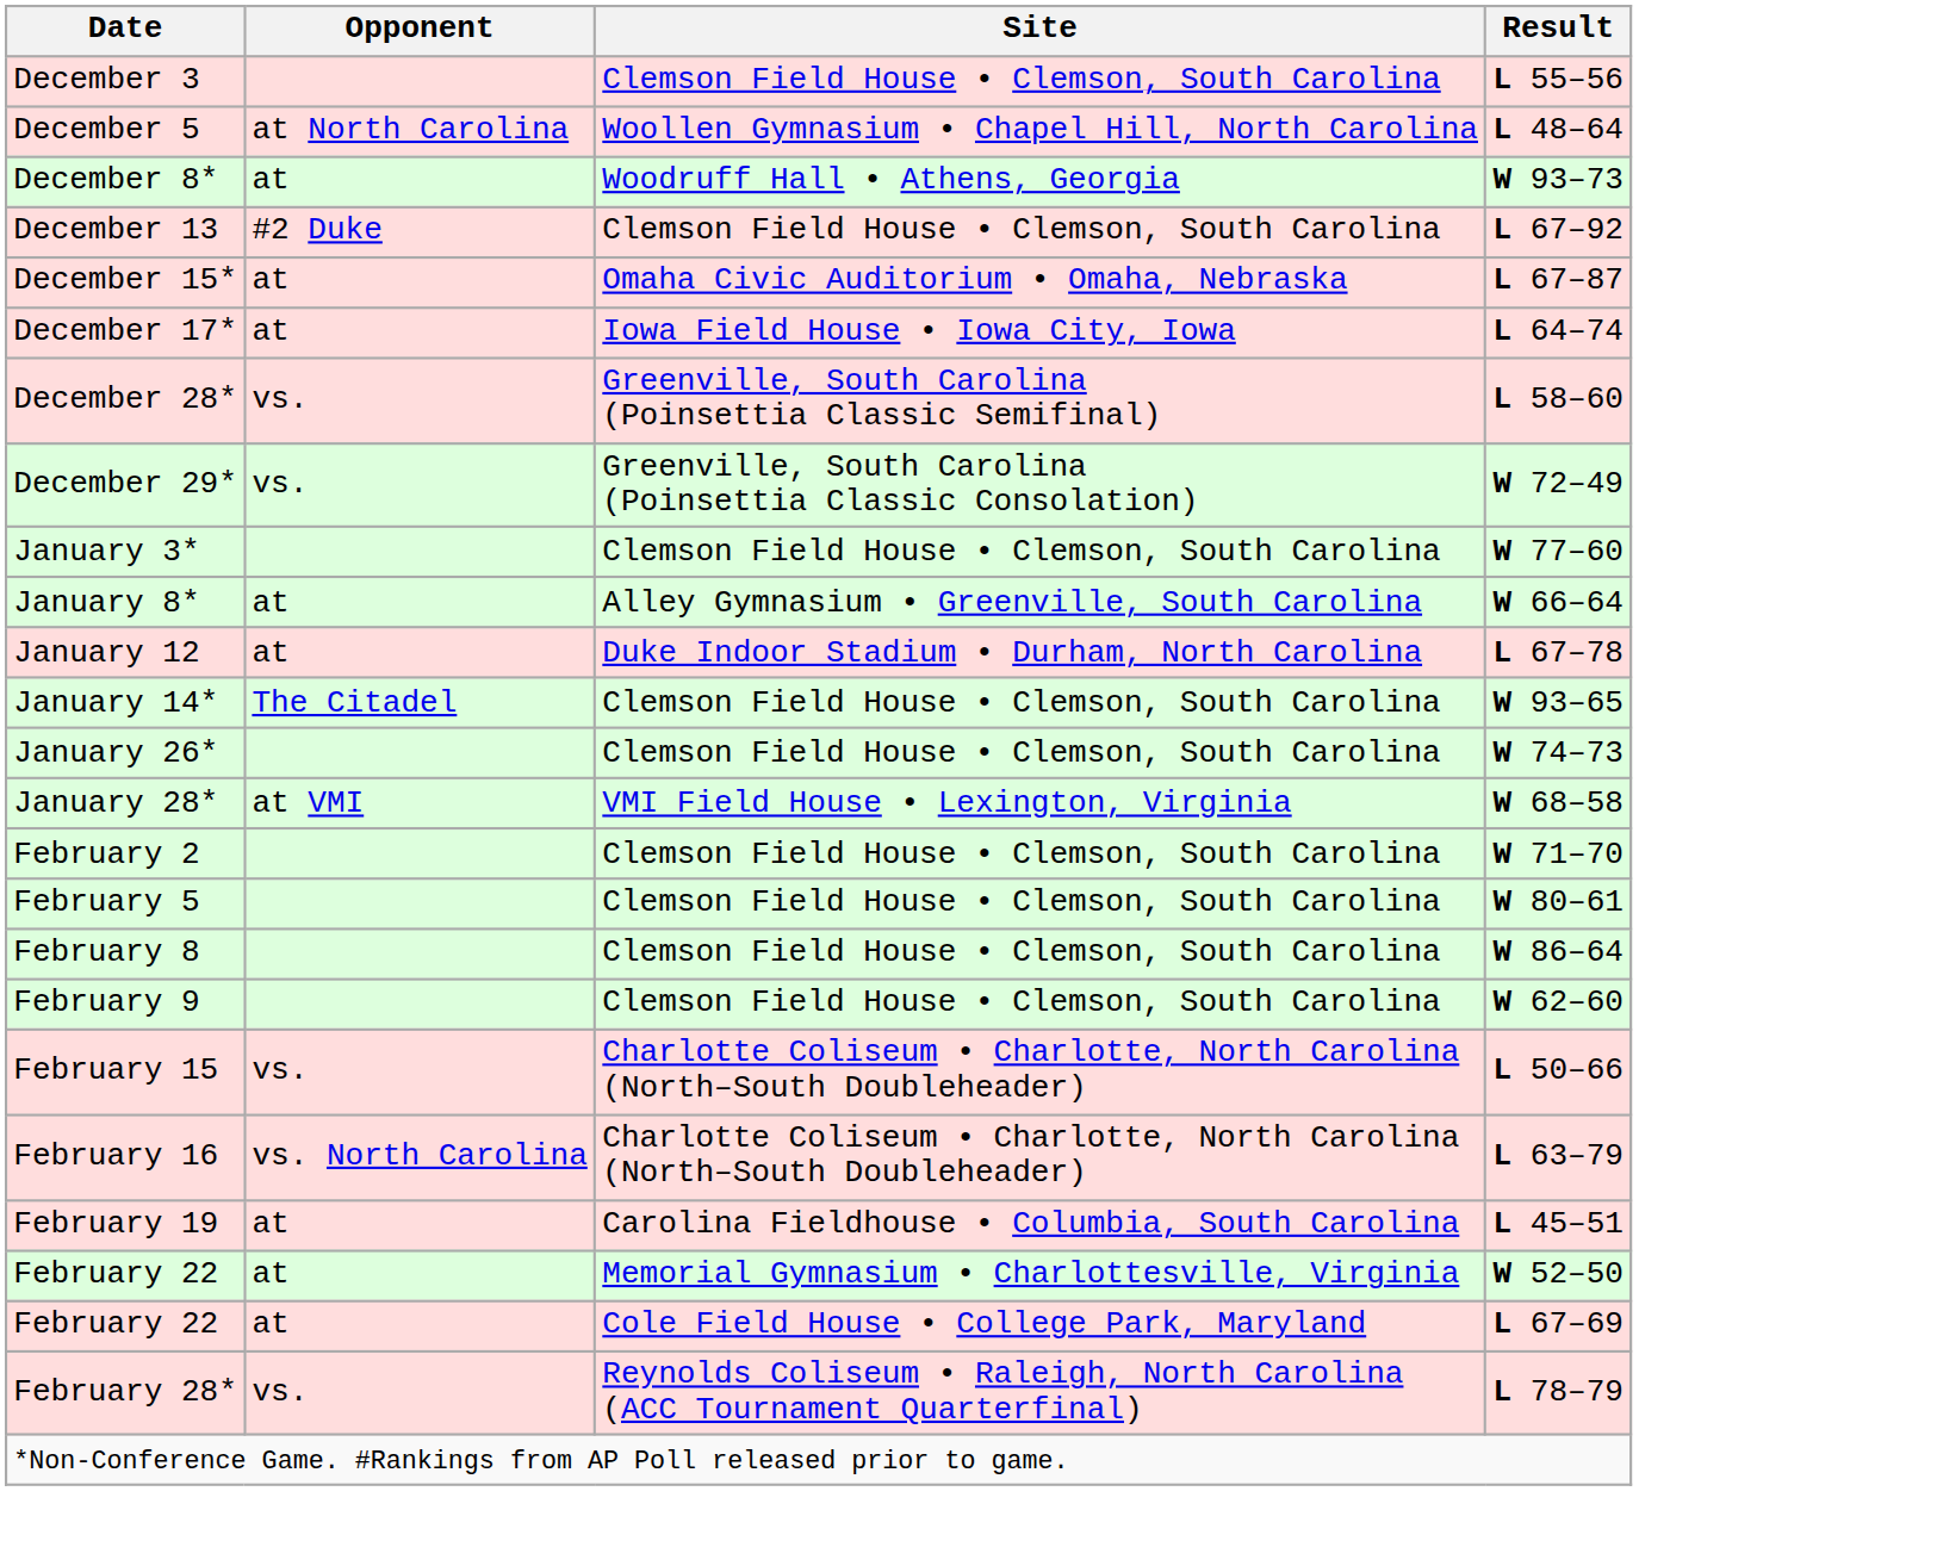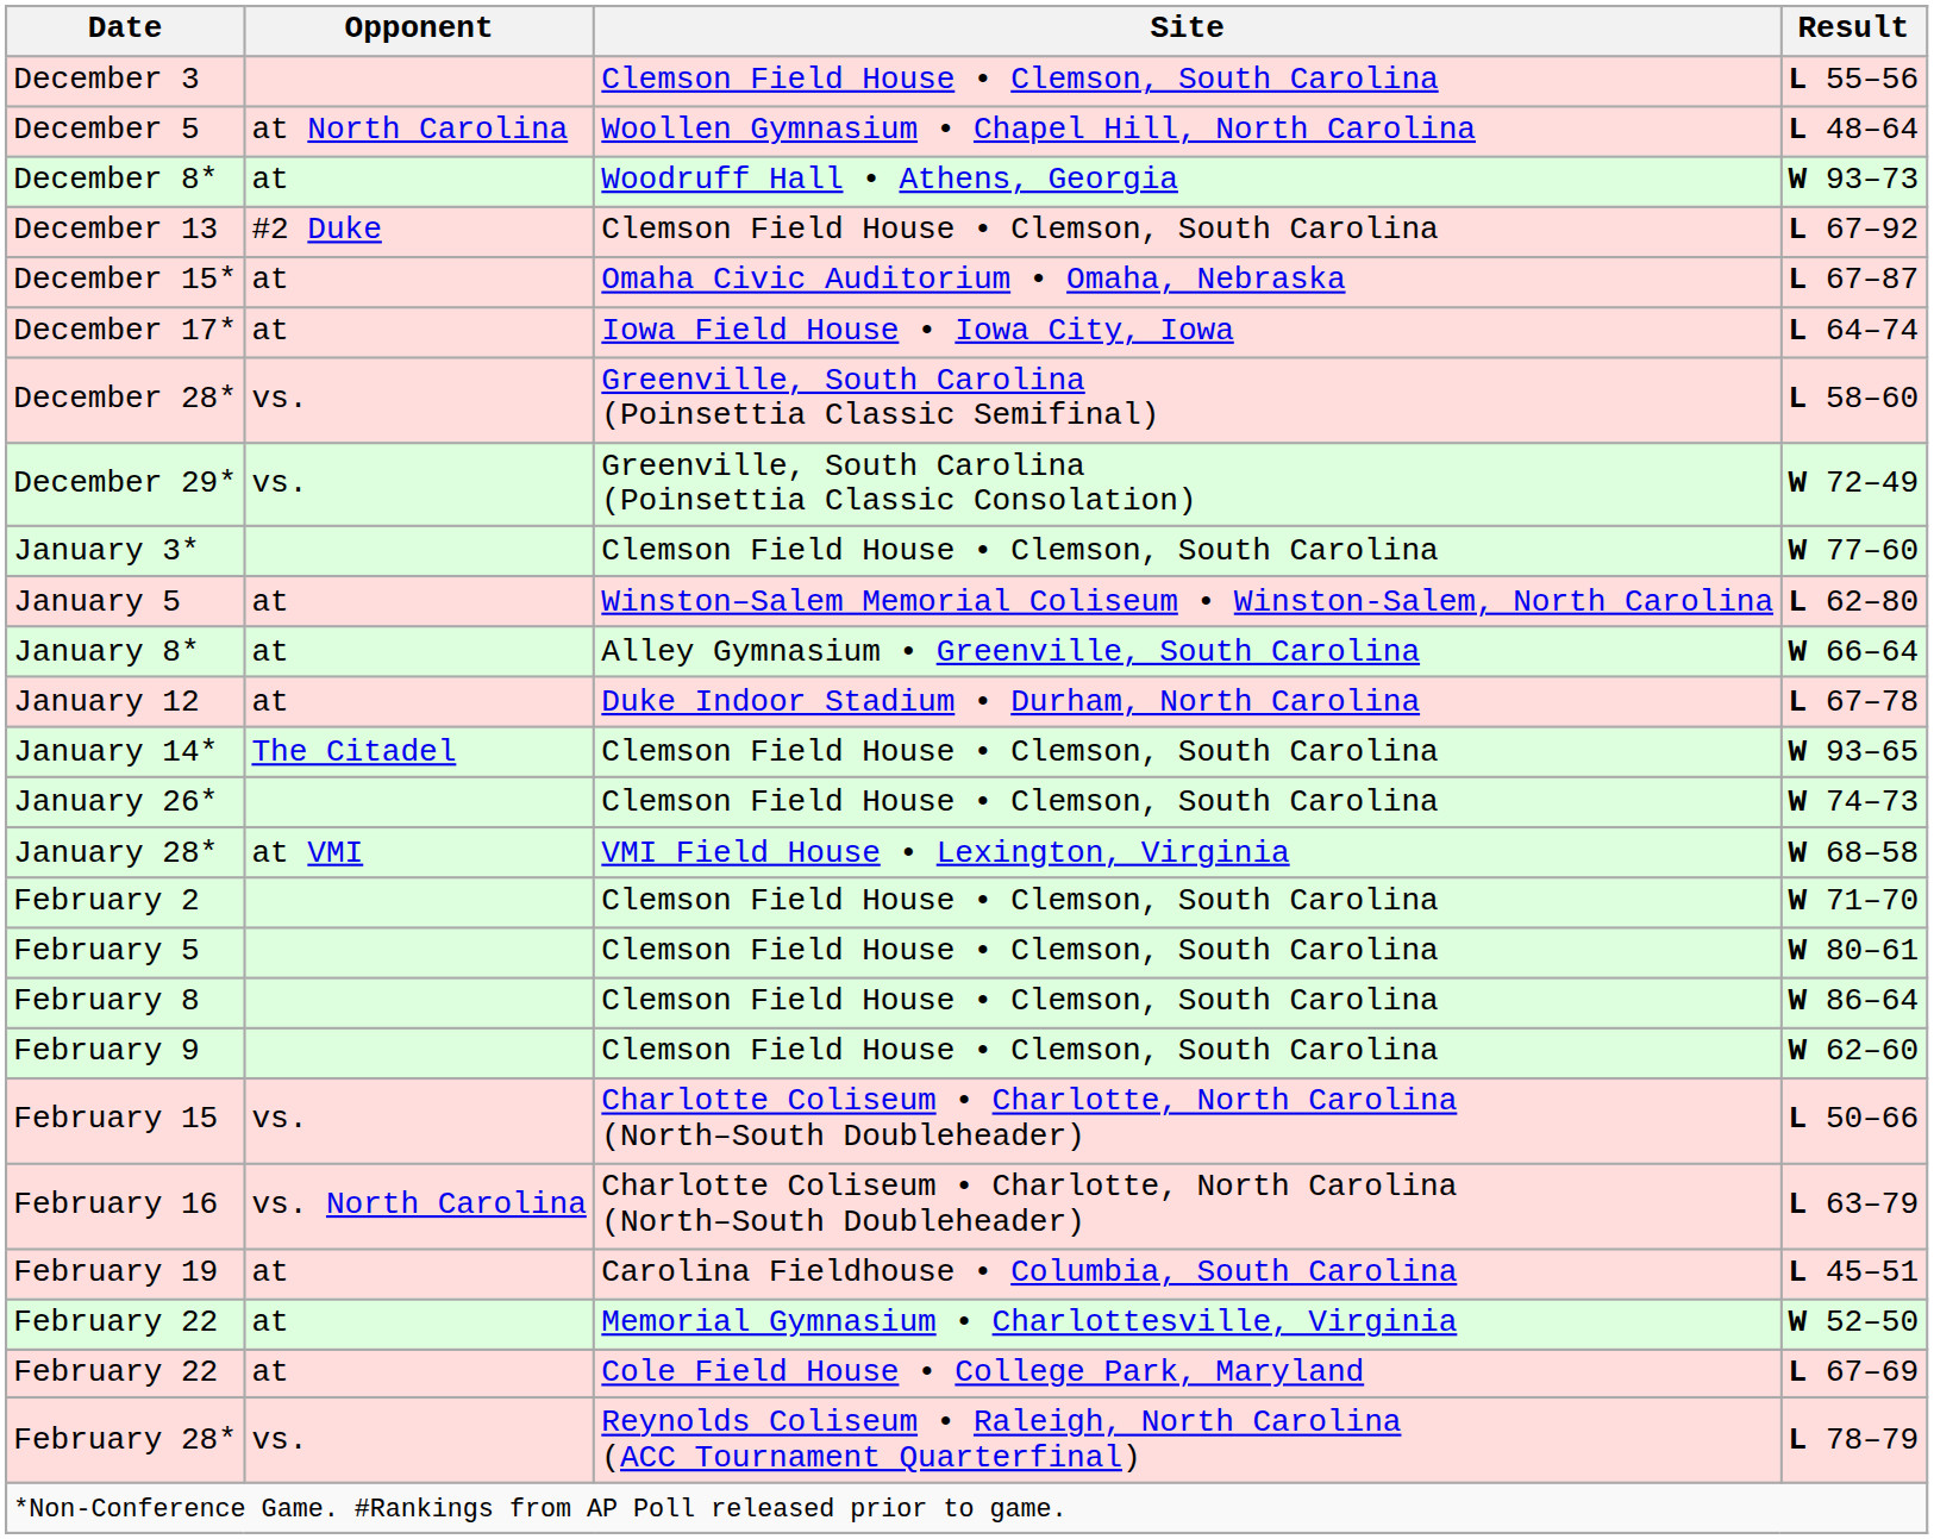+ row: January 5 | at | Winston–Salem Memorial Coliseum • Winston-Salem, North Carolina | L 62–80
